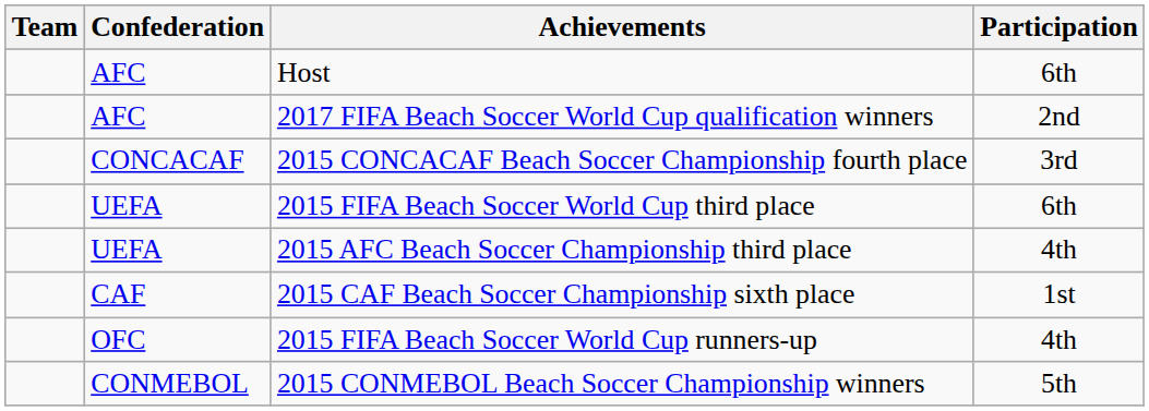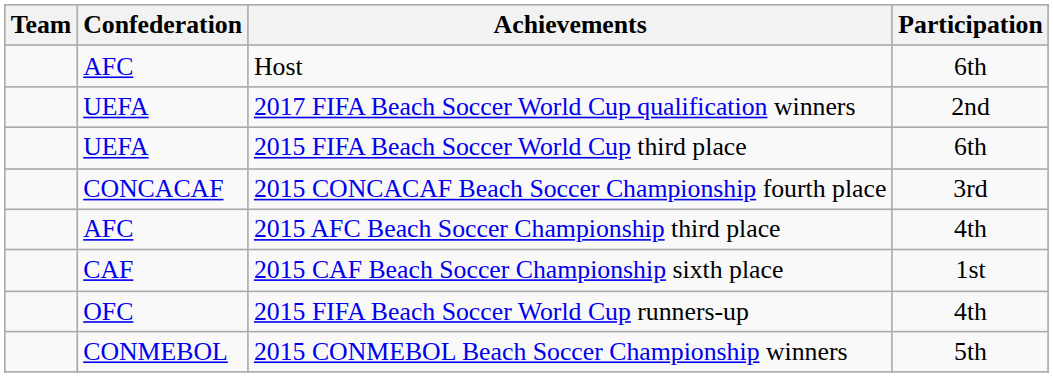2017 FIFA Beach Soccer World Cup qualification winners | Confederation: AFC -> UEFA
rows swapped: 2015 CONCACAF Beach Soccer Championship fourth place <-> 2015 FIFA Beach Soccer World Cup third place
2015 AFC Beach Soccer Championship third place | Confederation: UEFA -> AFC
